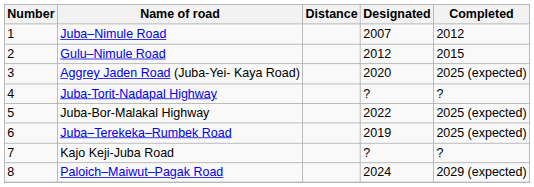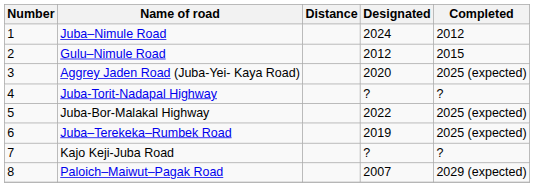Juba–Nimule Road | Designated: 2007 -> 2024
Paloich–Maiwut–Pagak Road | Designated: 2024 -> 2007
